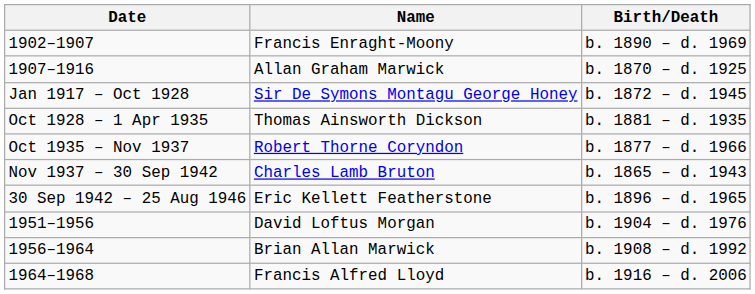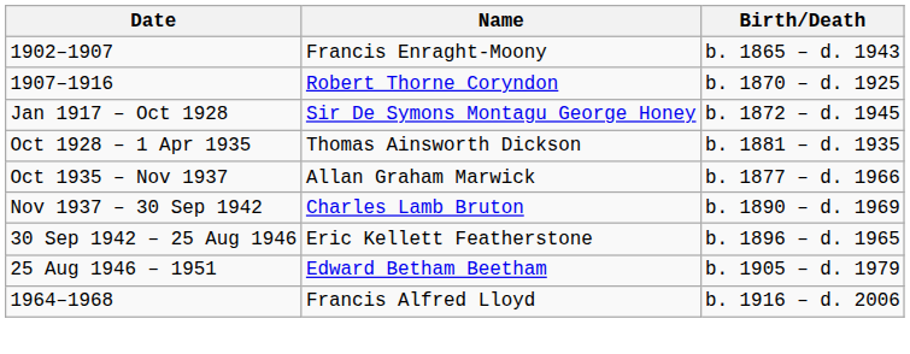1902–1907 | Birth/Death: b. 1890 – d. 1969 -> b. 1865 – d. 1943
1907–1916 | Name: Allan Graham Marwick -> Robert Thorne Coryndon
Oct 1935 – Nov 1937 | Name: Robert Thorne Coryndon -> Allan Graham Marwick
Nov 1937 – 30 Sep 1942 | Birth/Death: b. 1865 – d. 1943 -> b. 1890 – d. 1969
+ row: 25 Aug 1946 – 1951 | Edward Betham Beetham | b. 1905 – d. 1979
- row: 1951–1956 | David Loftus Morgan | b. 1904 – d. 1976
- row: 1956–1964 | Brian Allan Marwick | b. 1908 – d. 1992
